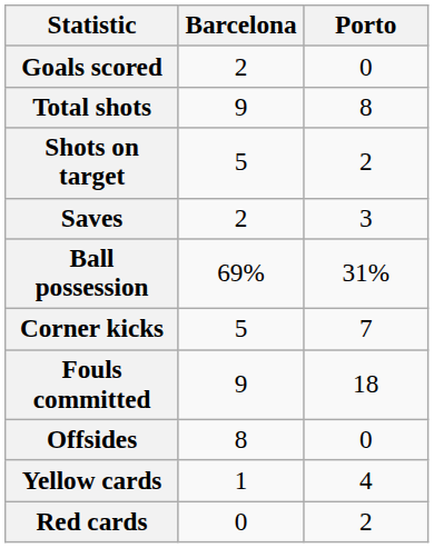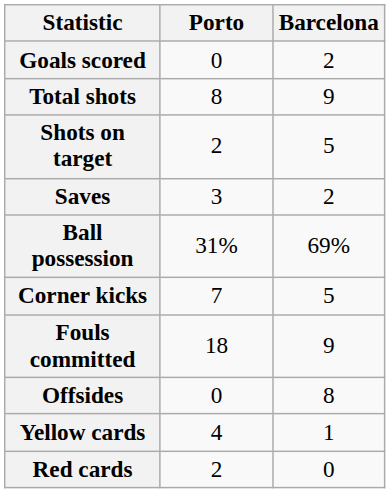columns swapped: Barcelona <-> Porto
